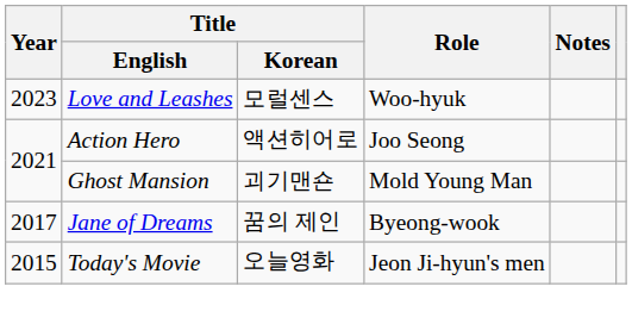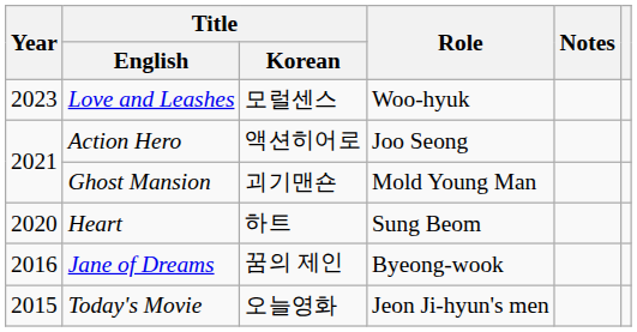+ row: 2020 | Heart | 하트 | Sung Beom
Jane of Dreams | Year: 2017 -> 2016
